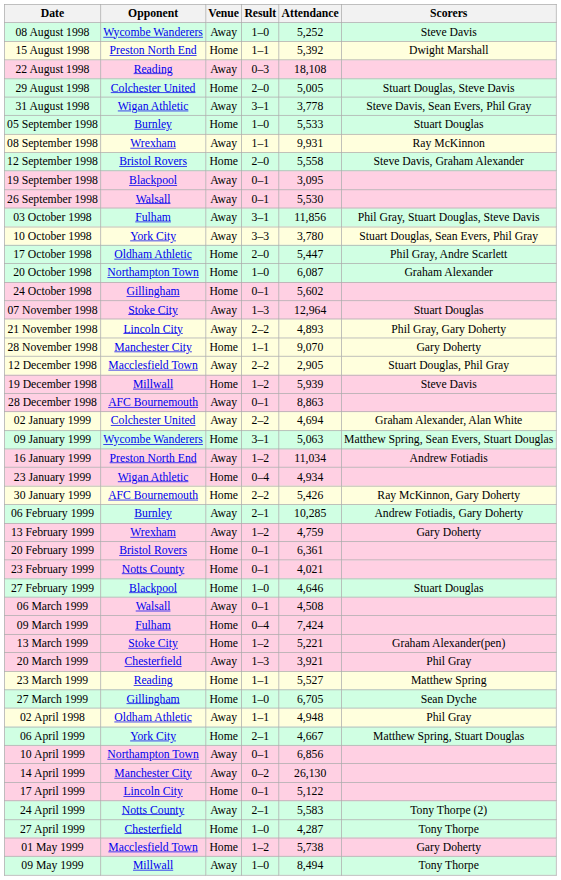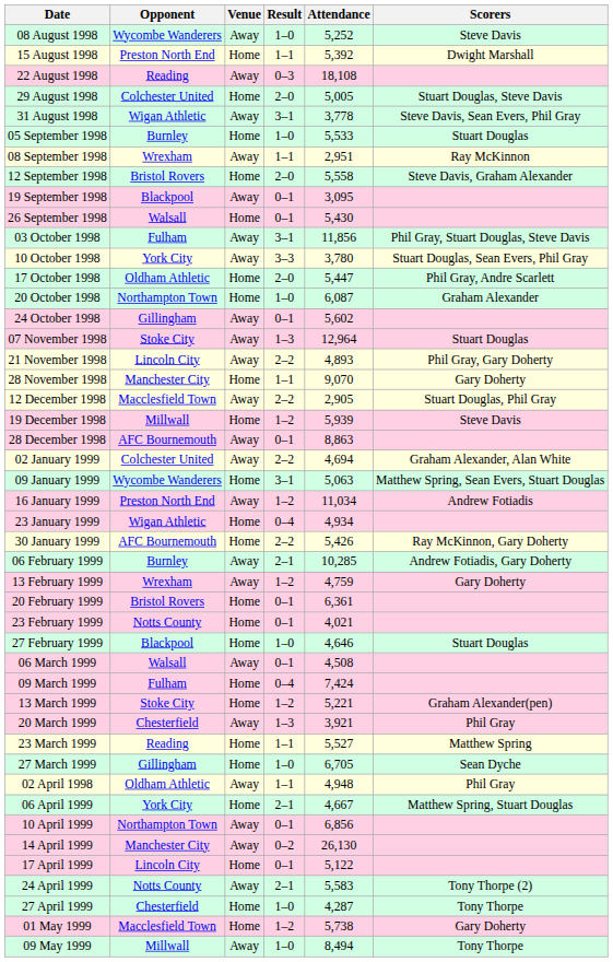08 September 1998 | Attendance: 9,931 -> 2,951
26 September 1998 | Venue: Away -> Home
26 September 1998 | Attendance: 5,530 -> 5,430
24 October 1998 | Venue: Home -> Away
